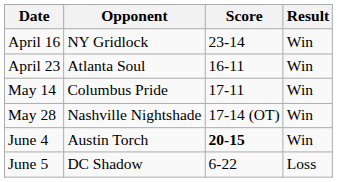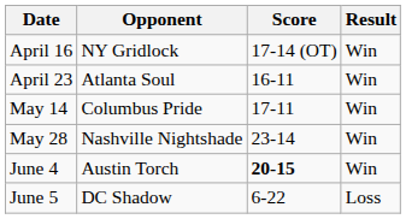April 16 | Score: 23-14 -> 17-14 (OT)
May 28 | Score: 17-14 (OT) -> 23-14
